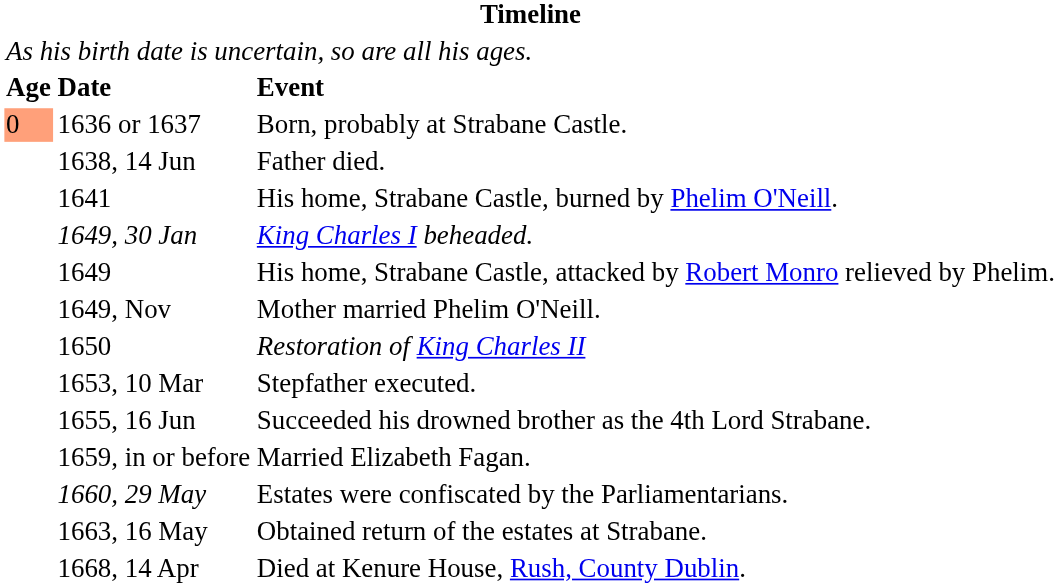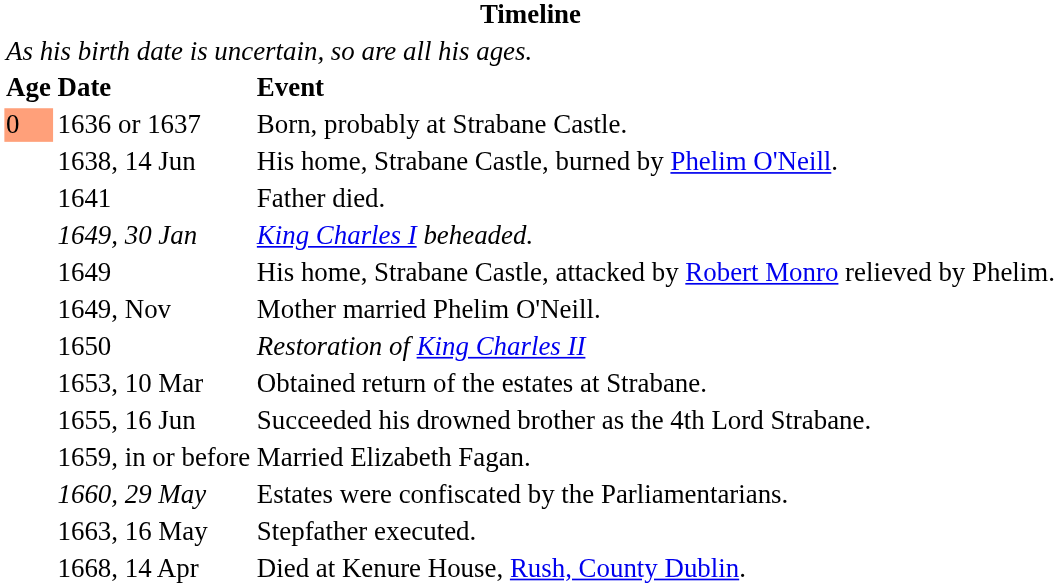1638, 14 Jun | column 3: Father died. -> His home, Strabane Castle, burned by Phelim O'Neill.
1641 | column 3: His home, Strabane Castle, burned by Phelim O'Neill. -> Father died.
1653, 10 Mar | column 3: Stepfather executed. -> Obtained return of the estates at Strabane.
1663, 16 May | column 3: Obtained return of the estates at Strabane. -> Stepfather executed.
